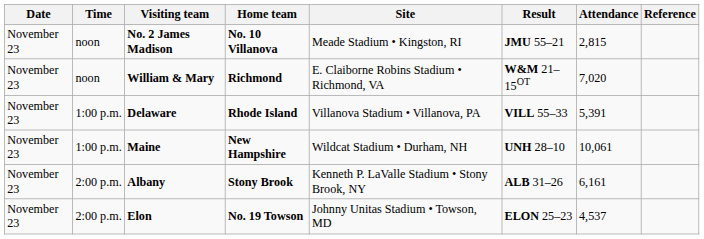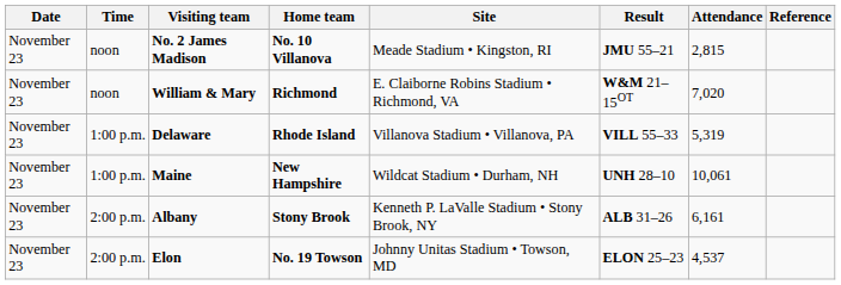Delaware | Attendance: 5,391 -> 5,319
